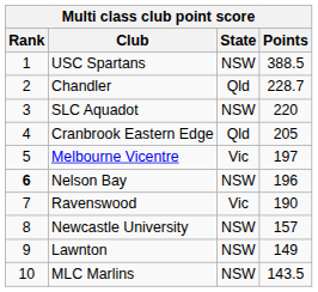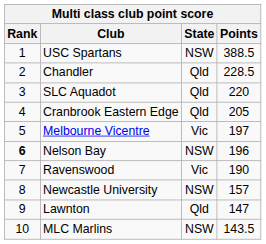Chandler | Points: 228.7 -> 228.5
SLC Aquadot | State: NSW -> Qld
Lawnton | State: NSW -> Qld
Lawnton | Points: 149 -> 147
